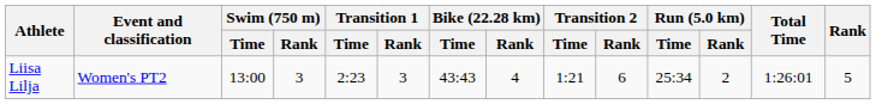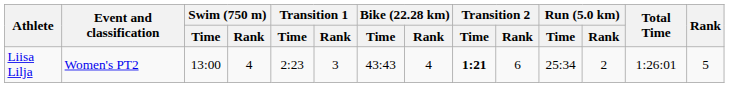Liisa Lilja | Swim (750 m) / Rank: 3 -> 4
Liisa Lilja | Transition 2 / Time: normal -> bold
